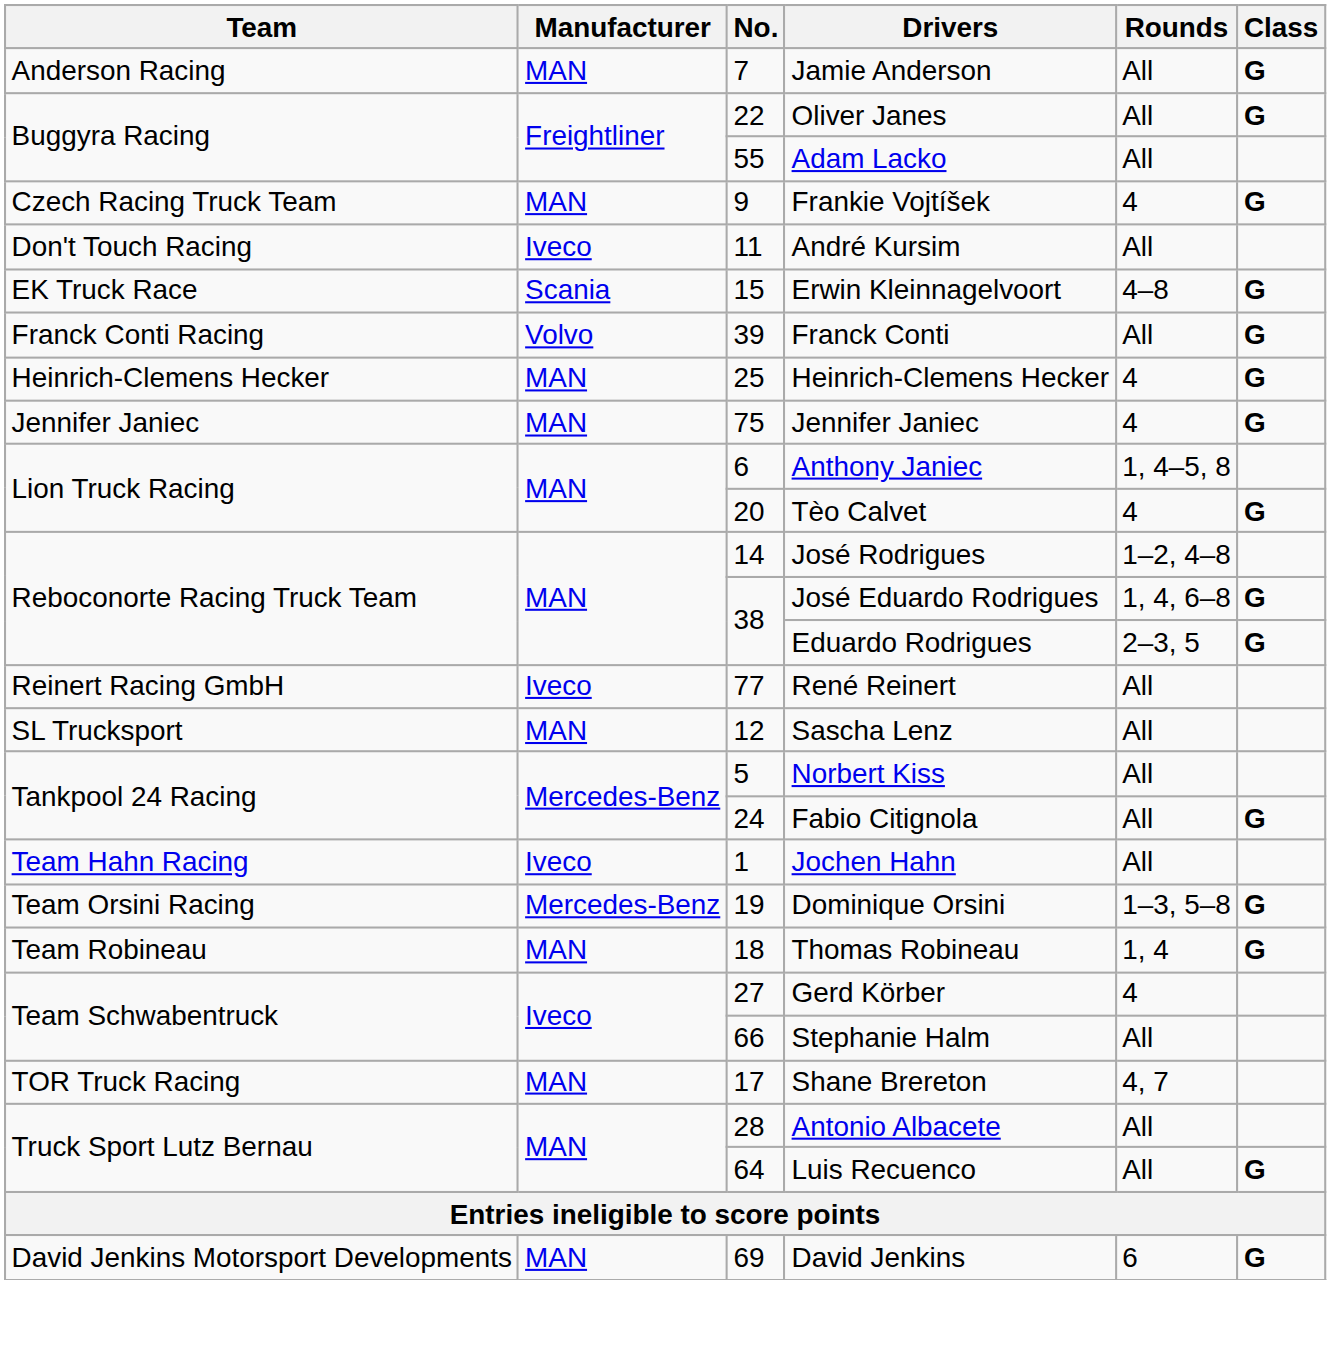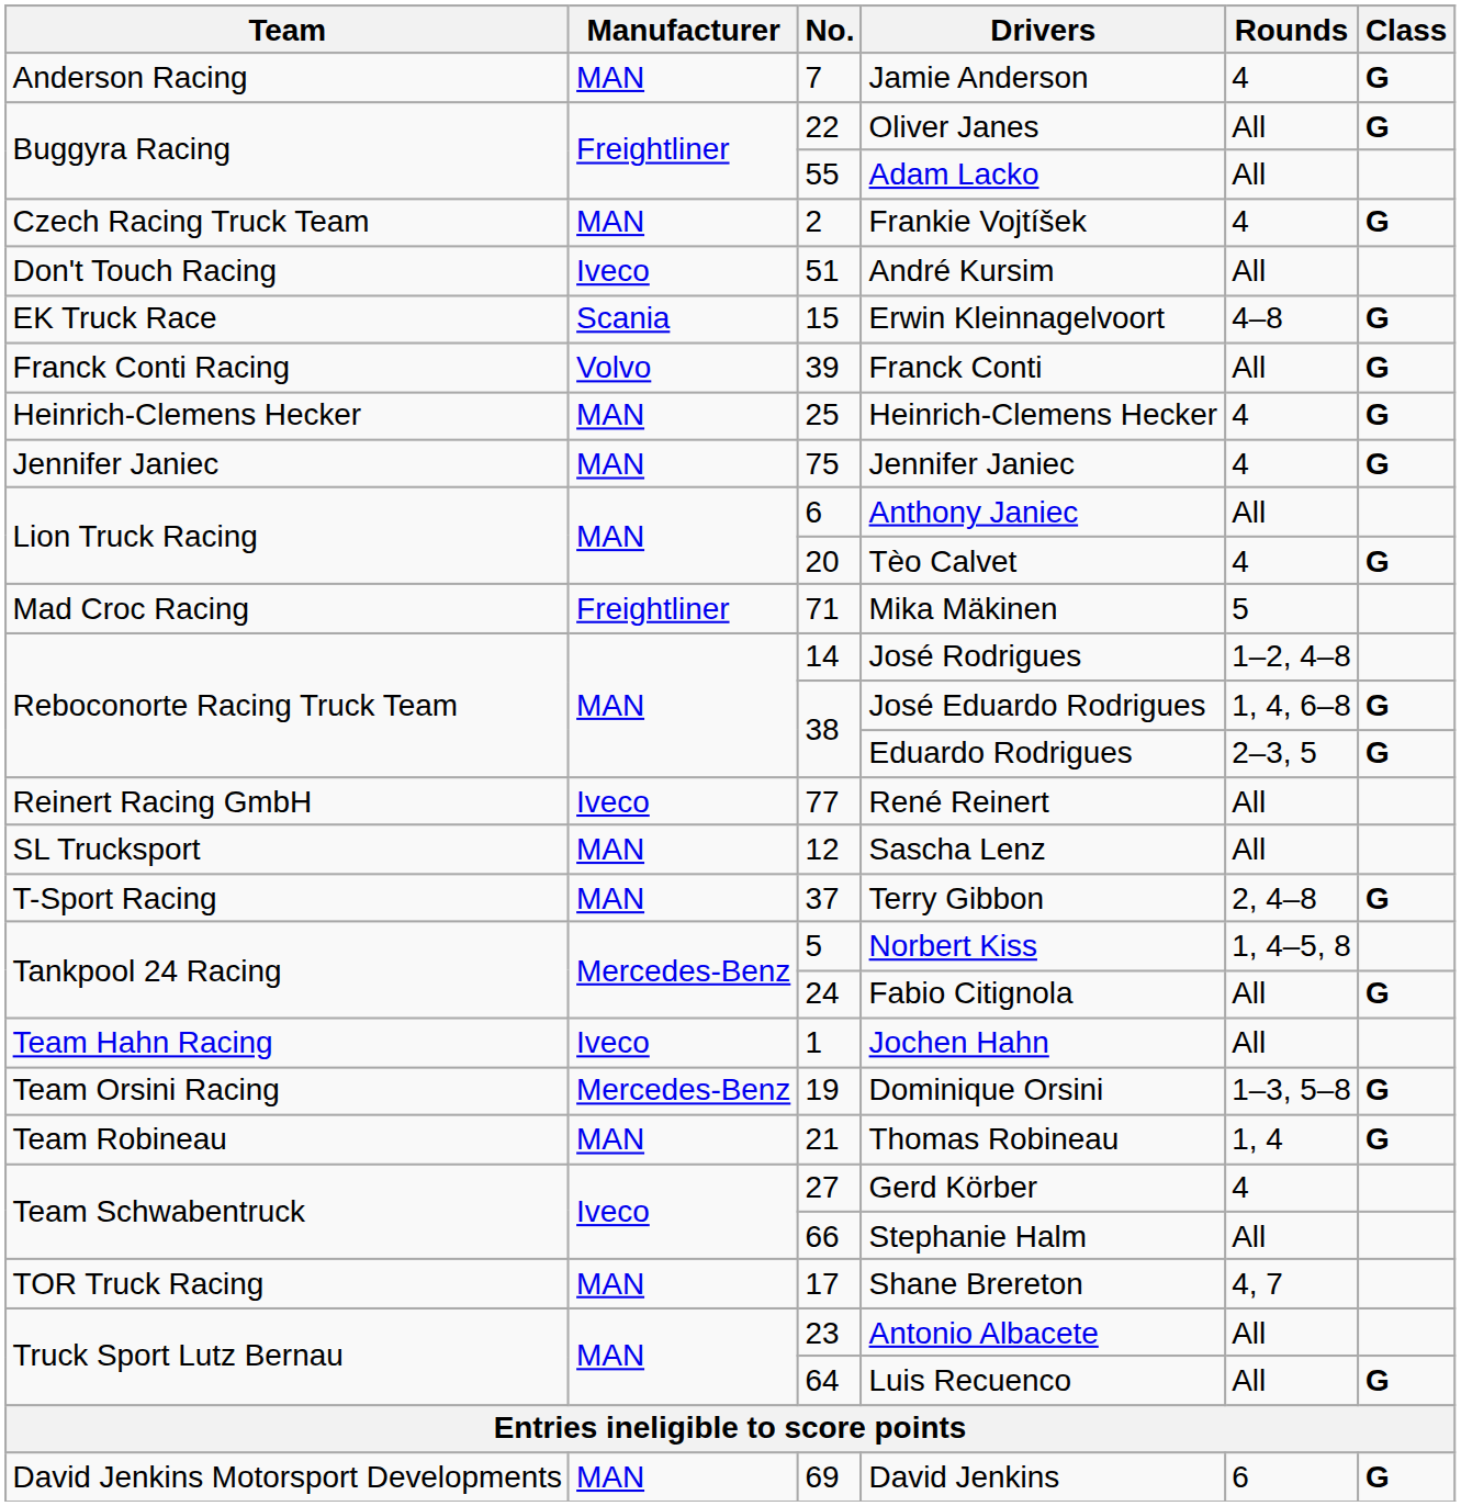Jamie Anderson | Rounds: All -> 4
Frankie Vojtíšek | No.: 9 -> 2
André Kursim | No.: 11 -> 51
Anthony Janiec | Rounds: 1, 4–5, 8 -> All
+ row: Mad Croc Racing | Freightliner | 71 | Mika Mäkinen | 5
+ row: T-Sport Racing | MAN | 37 | Terry Gibbon | 2, 4–8 | G
Norbert Kiss | Rounds: All -> 1, 4–5, 8
Thomas Robineau | No.: 18 -> 21
Antonio Albacete | No.: 28 -> 23
